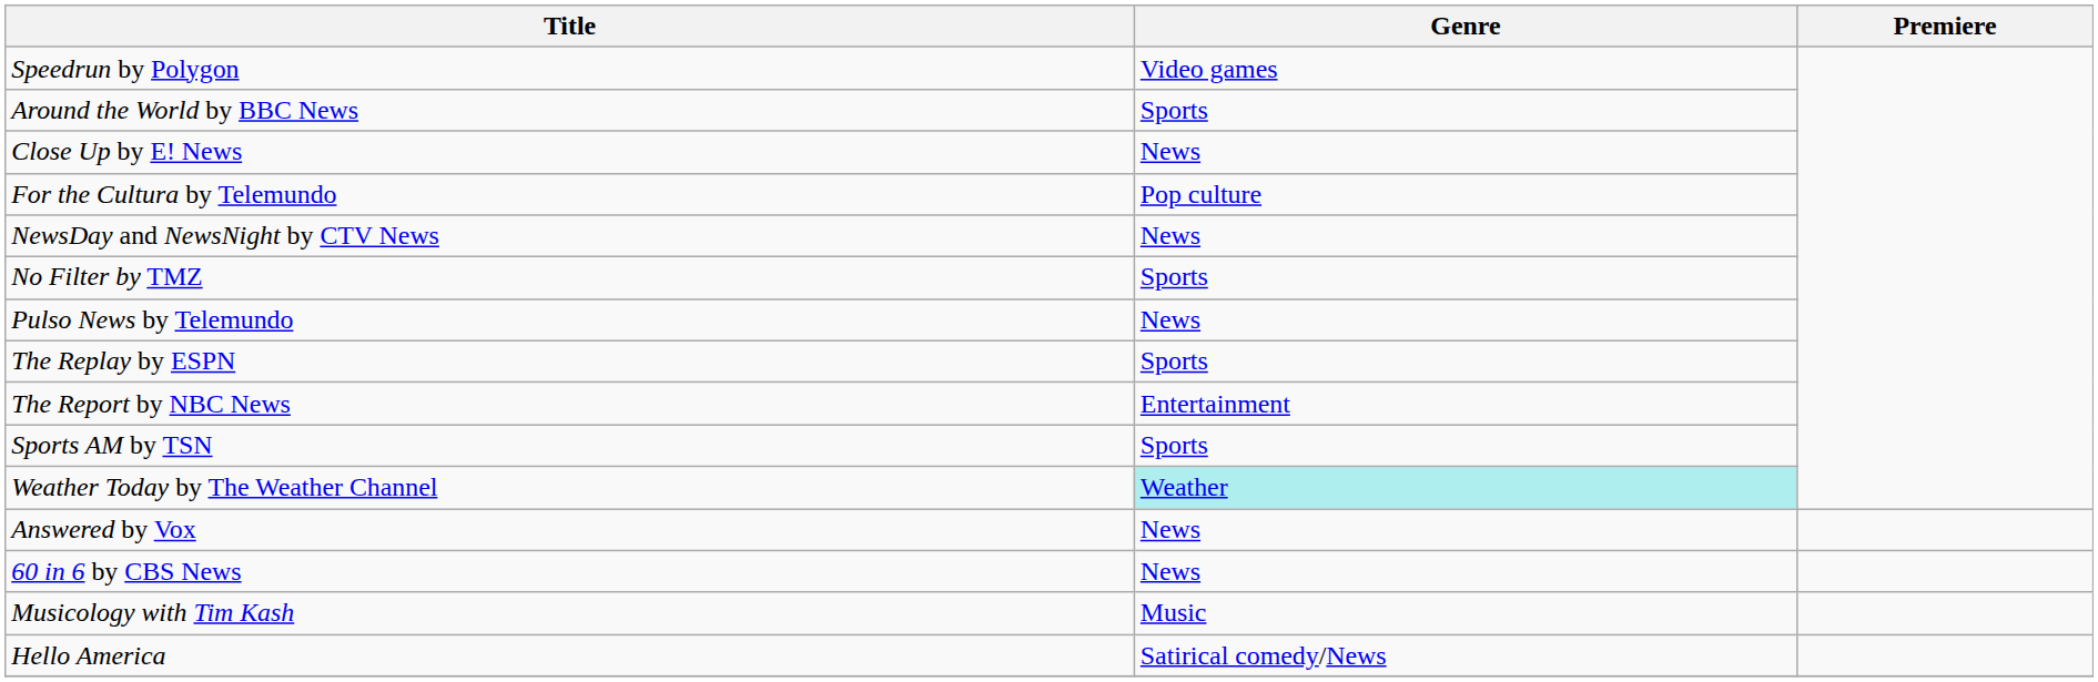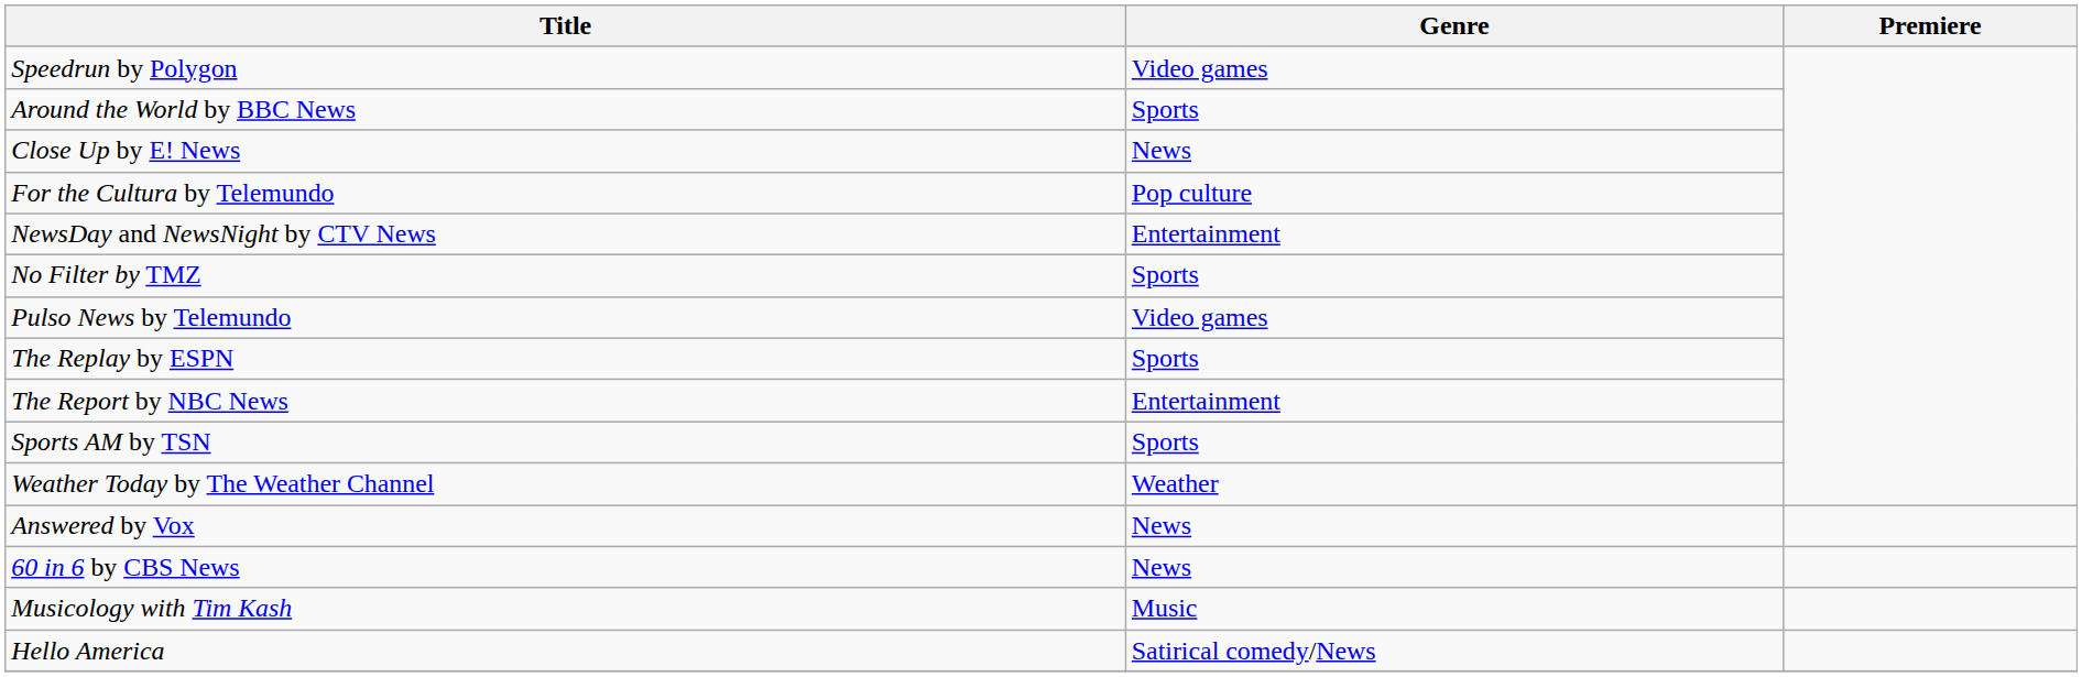NewsDay and NewsNight by CTV News | Genre: News -> Entertainment
Pulso News by Telemundo | Genre: News -> Video games
Weather Today by The Weather Channel | Genre: paleturquoise background -> no background
